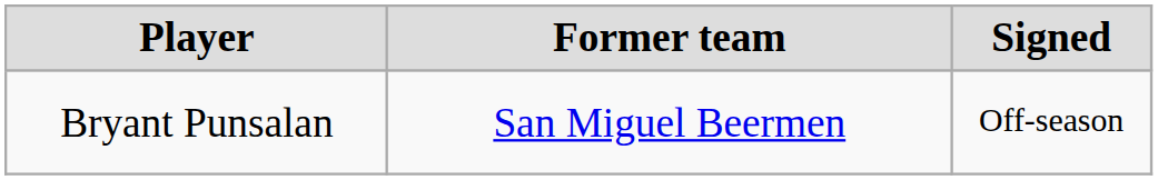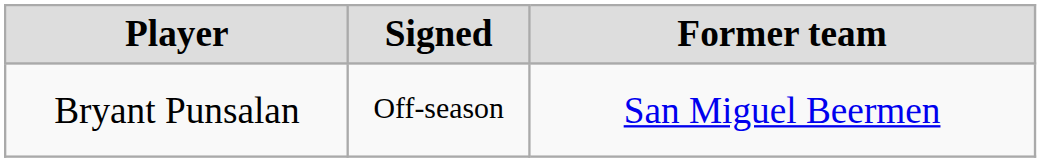columns swapped: Signed <-> Former team
